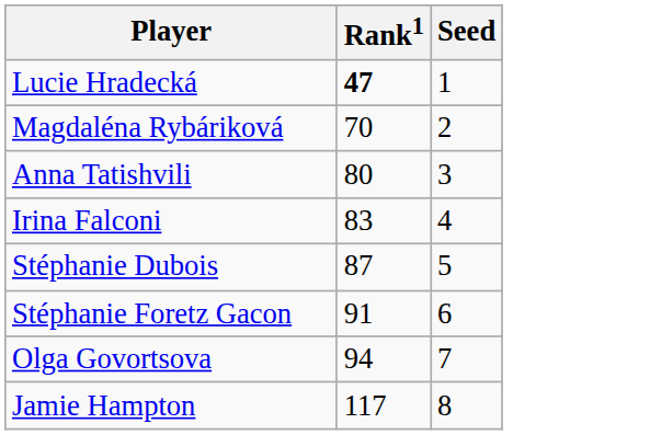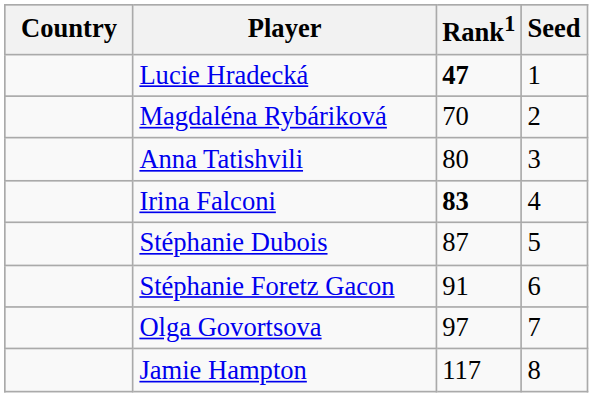+ column: Country
Irina Falconi | Rank1: normal -> bold
Olga Govortsova | Rank1: 94 -> 97
